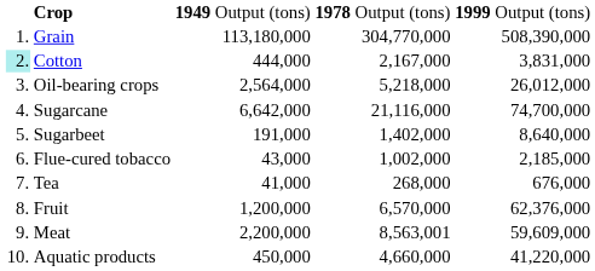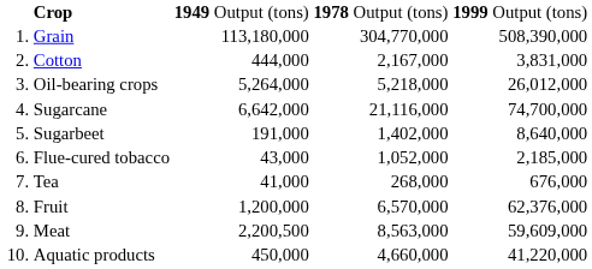Cotton | column 1: paleturquoise background -> no background
Oil-bearing crops | column 3: 2,564,000 -> 5,264,000
Flue-cured tobacco | column 4: 1,002,000 -> 1,052,000
Meat | column 3: 2,200,000 -> 2,200,500
Meat | column 4: 8,563,001 -> 8,563,000
